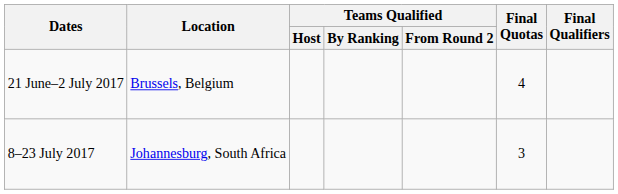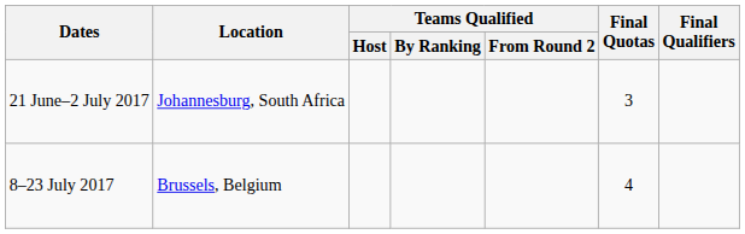21 June–2 July 2017 | Location: Brussels, Belgium -> Johannesburg, South Africa
21 June–2 July 2017 | Final Quotas: 4 -> 3
8–23 July 2017 | Location: Johannesburg, South Africa -> Brussels, Belgium
8–23 July 2017 | Final Quotas: 3 -> 4
